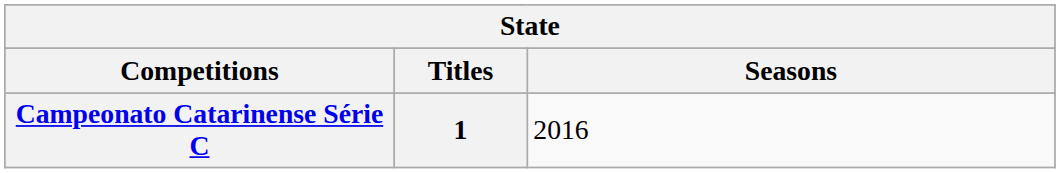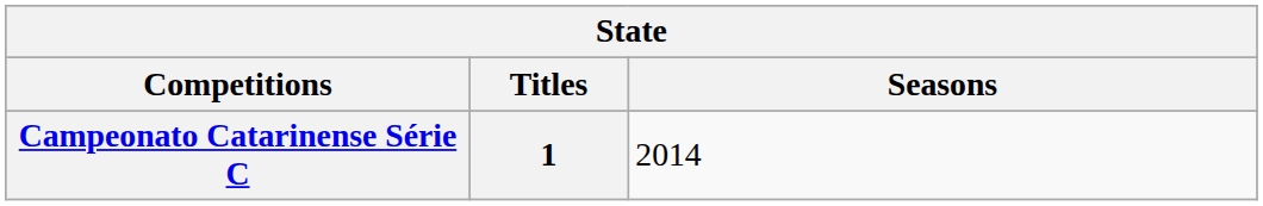Campeonato Catarinense Série C | Seasons: 2016 -> 2014
